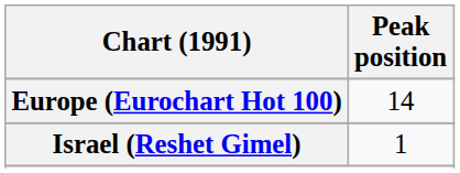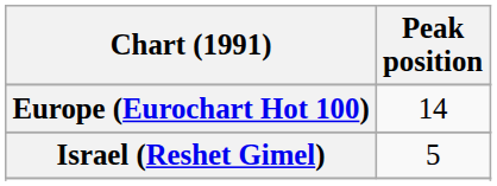Israel (Reshet Gimel) | Peak position: 1 -> 5
